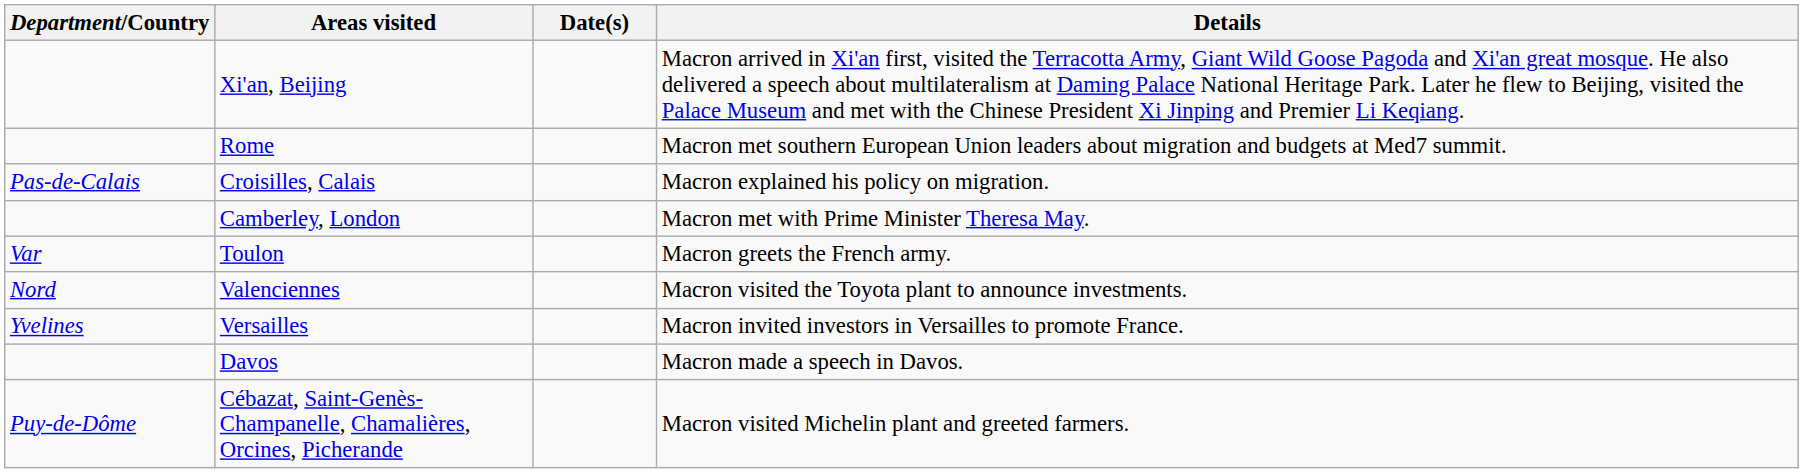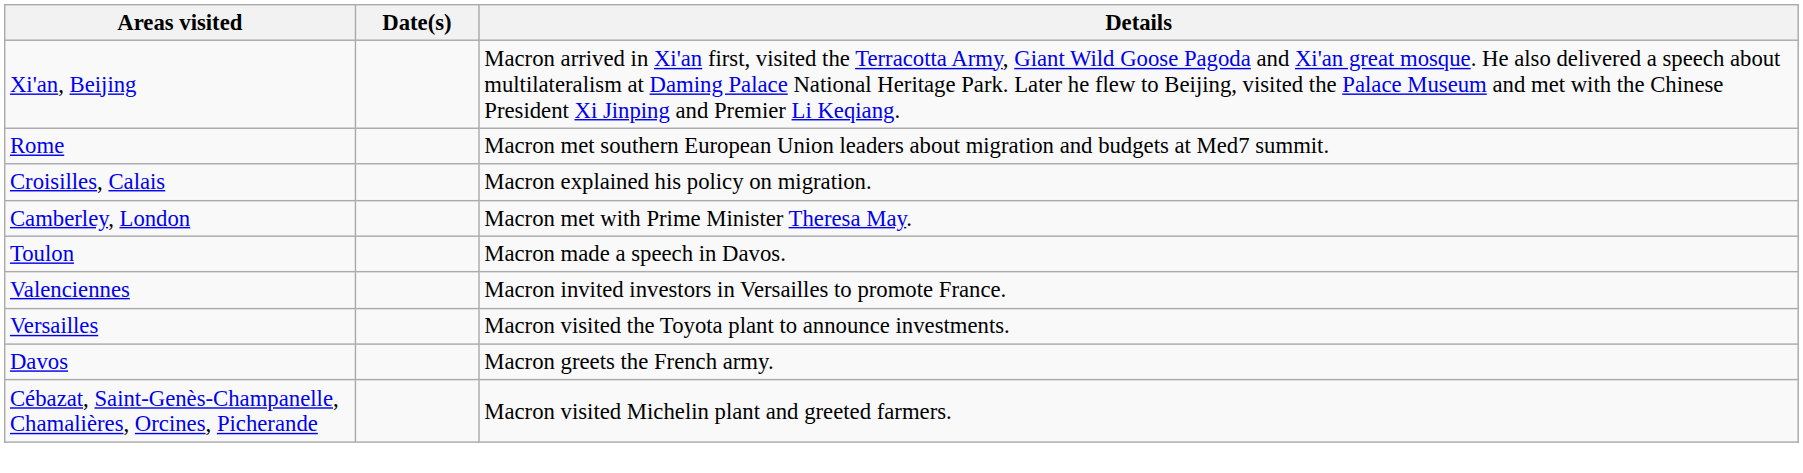- column: Department/Country | Pas-de-Calais | Var | Nord | Yvelines | Puy-de-Dôme
Toulon | Details: Macron greets the French army. -> Macron made a speech in Davos.
Valenciennes | Details: Macron visited the Toyota plant to announce investments. -> Macron invited investors in Versailles to promote France.
Versailles | Details: Macron invited investors in Versailles to promote France. -> Macron visited the Toyota plant to announce investments.
Davos | Details: Macron made a speech in Davos. -> Macron greets the French army.
